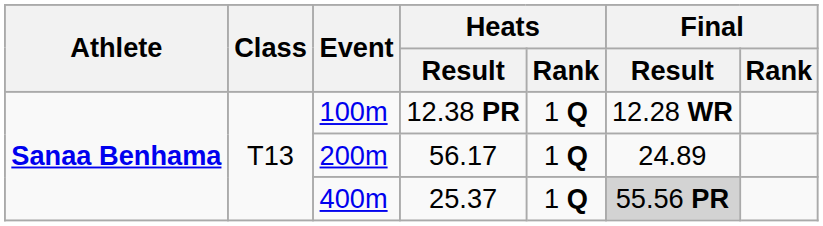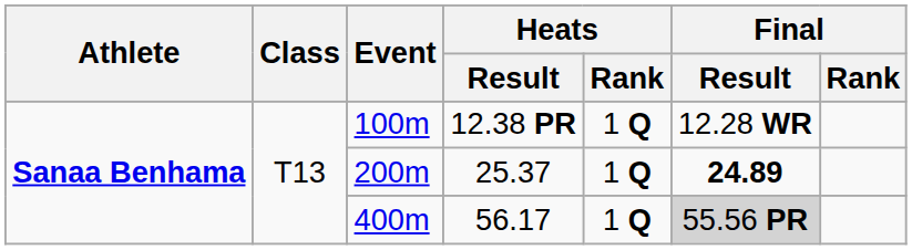200m | Heats / Result: 56.17 -> 25.37
200m | Final / Result: normal -> bold
400m | Heats / Result: 25.37 -> 56.17
